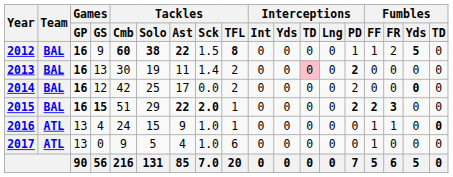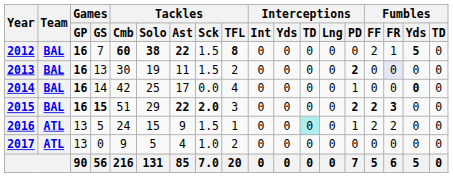2012 | Games / GS: 9 -> 7
2012 | Interceptions / PD: 1 -> 0
2012 | Fumbles / FF: 1 -> 2
2012 | Fumbles / FR: 2 -> 1
2013 | Tackles / Sck: 1.4 -> 1.5
2013 | Interceptions / TD: pink background -> no background
2013 | Fumbles / FR: no background -> lavender background
2014 | Games / GS: 12 -> 14
2014 | Tackles / TFL: 2 -> 4
2014 | Interceptions / PD: 2 -> 1
2015 | Tackles / TFL: 1 -> 3
2016 | Games / GS: 4 -> 5
2016 | Tackles / Sck: 1.0 -> 1.5
2016 | Interceptions / TD: no background -> paleturquoise background
2016 | Interceptions / PD: 0 -> 1
2016 | Fumbles / FF: 1 -> 2
2016 | Fumbles / FR: 1 -> 2
2016 | Fumbles / TD: bold -> normal
2017 | Tackles / TFL: 6 -> 2
2017 | Fumbles / FF: 1 -> 0
